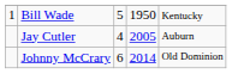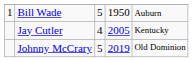Bill Wade | column 5: Kentucky -> Auburn
Jay Cutler | column 5: Auburn -> Kentucky
Johnny McCrary | column 3: 6 -> 5
Johnny McCrary | column 4: 2014 -> 2019
